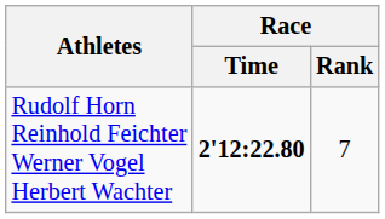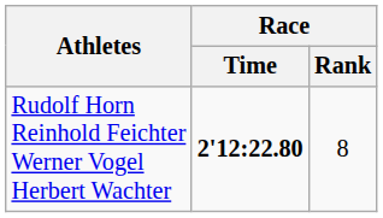Rudolf Horn Reinhold Feichter Werner Vogel Herbert Wachter | Race / Rank: 7 -> 8
